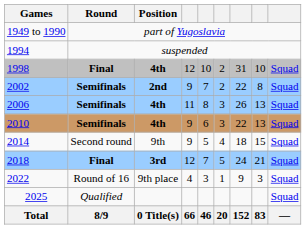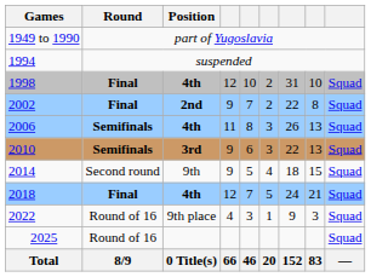2002 | Round: Semifinals -> Final
2010 | Position: 4th -> 3rd
2018 | Position: 3rd -> 4th
2025 | Round: Qualified -> Round of 16
